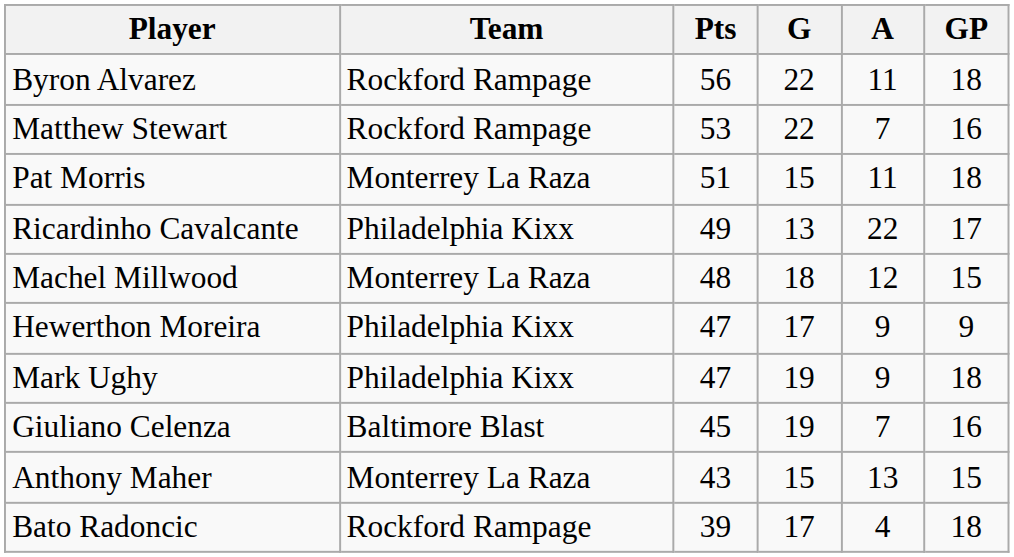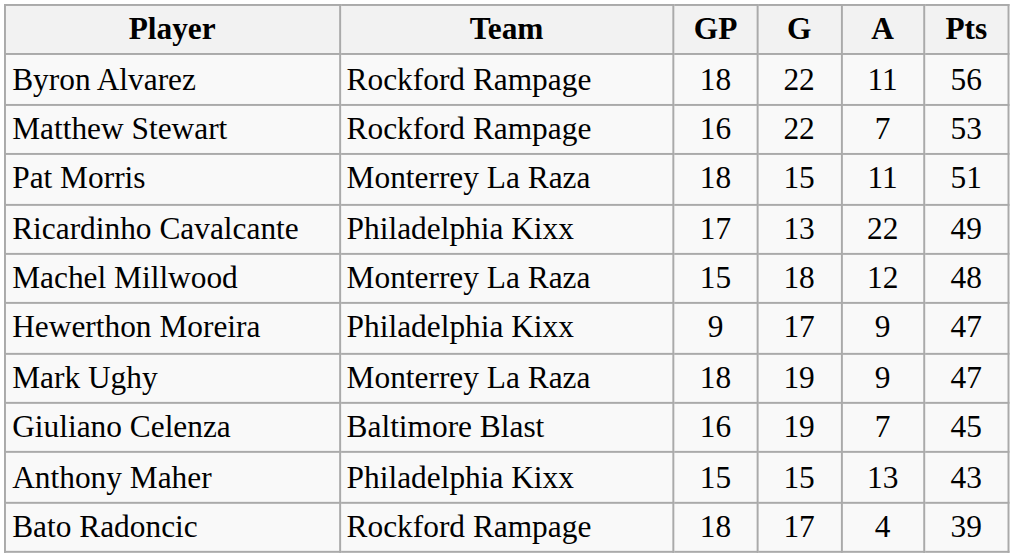columns swapped: GP <-> Pts
Mark Ughy | Team: Philadelphia Kixx -> Monterrey La Raza
Anthony Maher | Team: Monterrey La Raza -> Philadelphia Kixx
